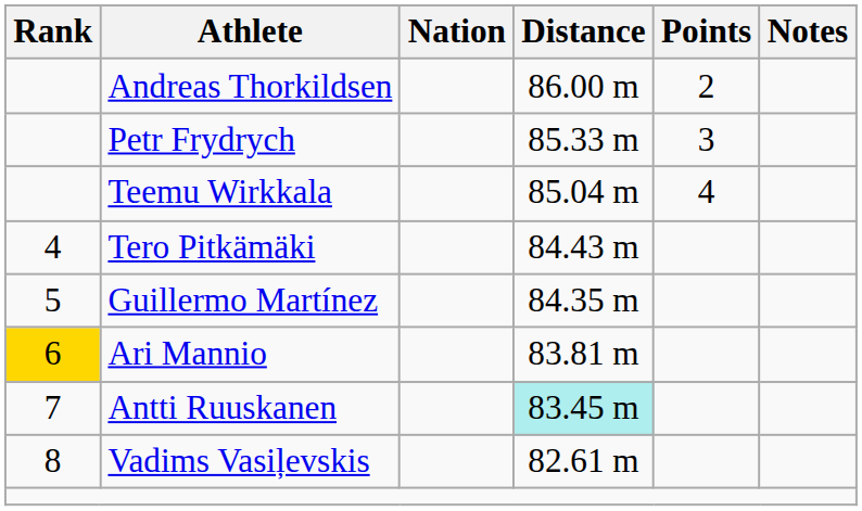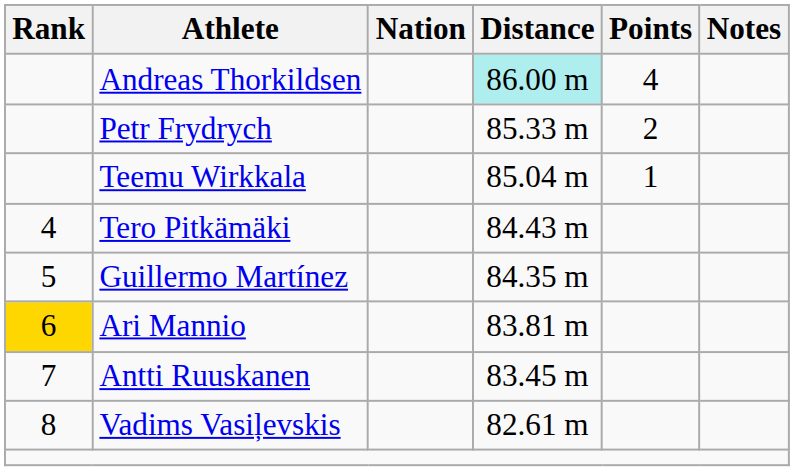Andreas Thorkildsen | Distance: no background -> paleturquoise background
Andreas Thorkildsen | Points: 2 -> 4
Petr Frydrych | Points: 3 -> 2
Teemu Wirkkala | Points: 4 -> 1
Antti Ruuskanen | Distance: paleturquoise background -> no background
